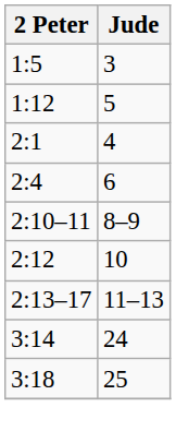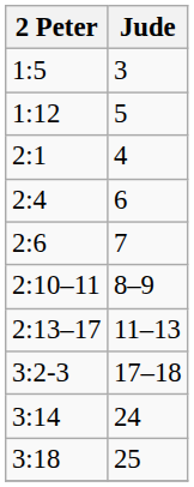+ row: 2:6 | 7
- row: 2:12 | 10
+ row: 3:2-3 | 17–18
